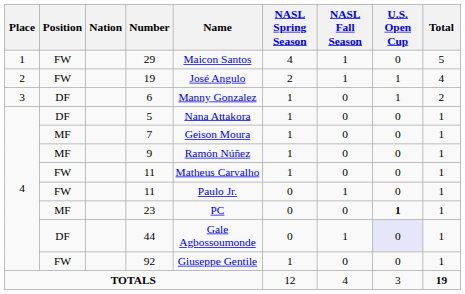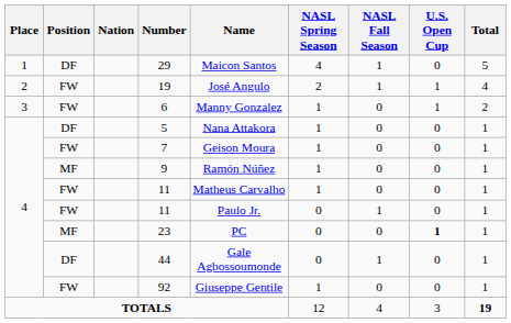29 | Position: FW -> DF
6 | Position: DF -> FW
7 | Position: MF -> FW
44 | U.S. Open Cup: lavender background -> no background
